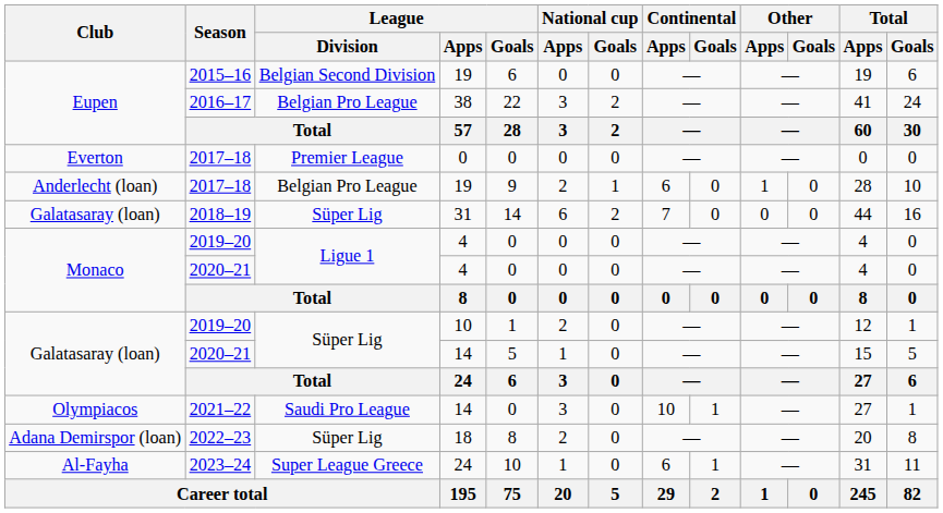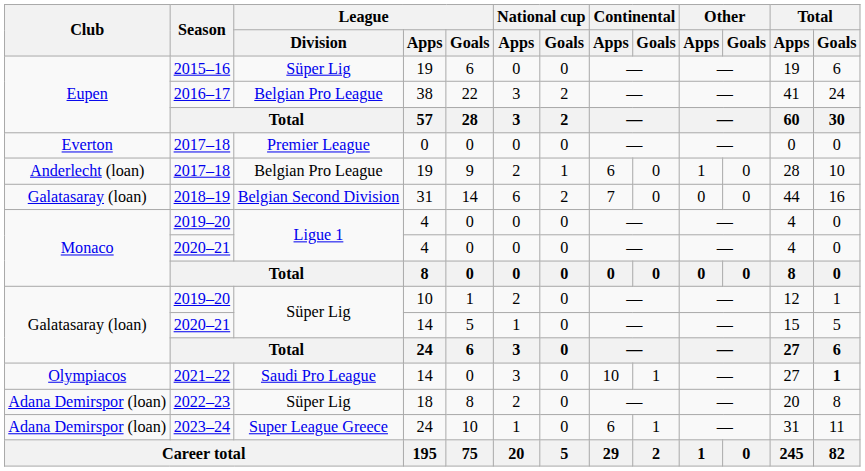2015–16 | League / Division: Belgian Second Division -> Süper Lig
2018–19 | League / Division: Süper Lig -> Belgian Second Division
2021–22 | Total / Goals: normal -> bold
2023–24 | Club: Al-Fayha -> Adana Demirspor (loan)
